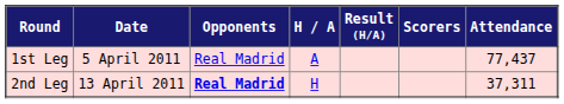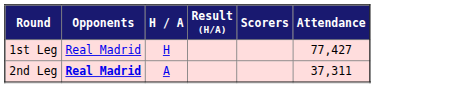- column: Date | 5 April 2011 | 13 April 2011
1st Leg | H / A: A -> H
1st Leg | Attendance: 77,437 -> 77,427
2nd Leg | H / A: H -> A
